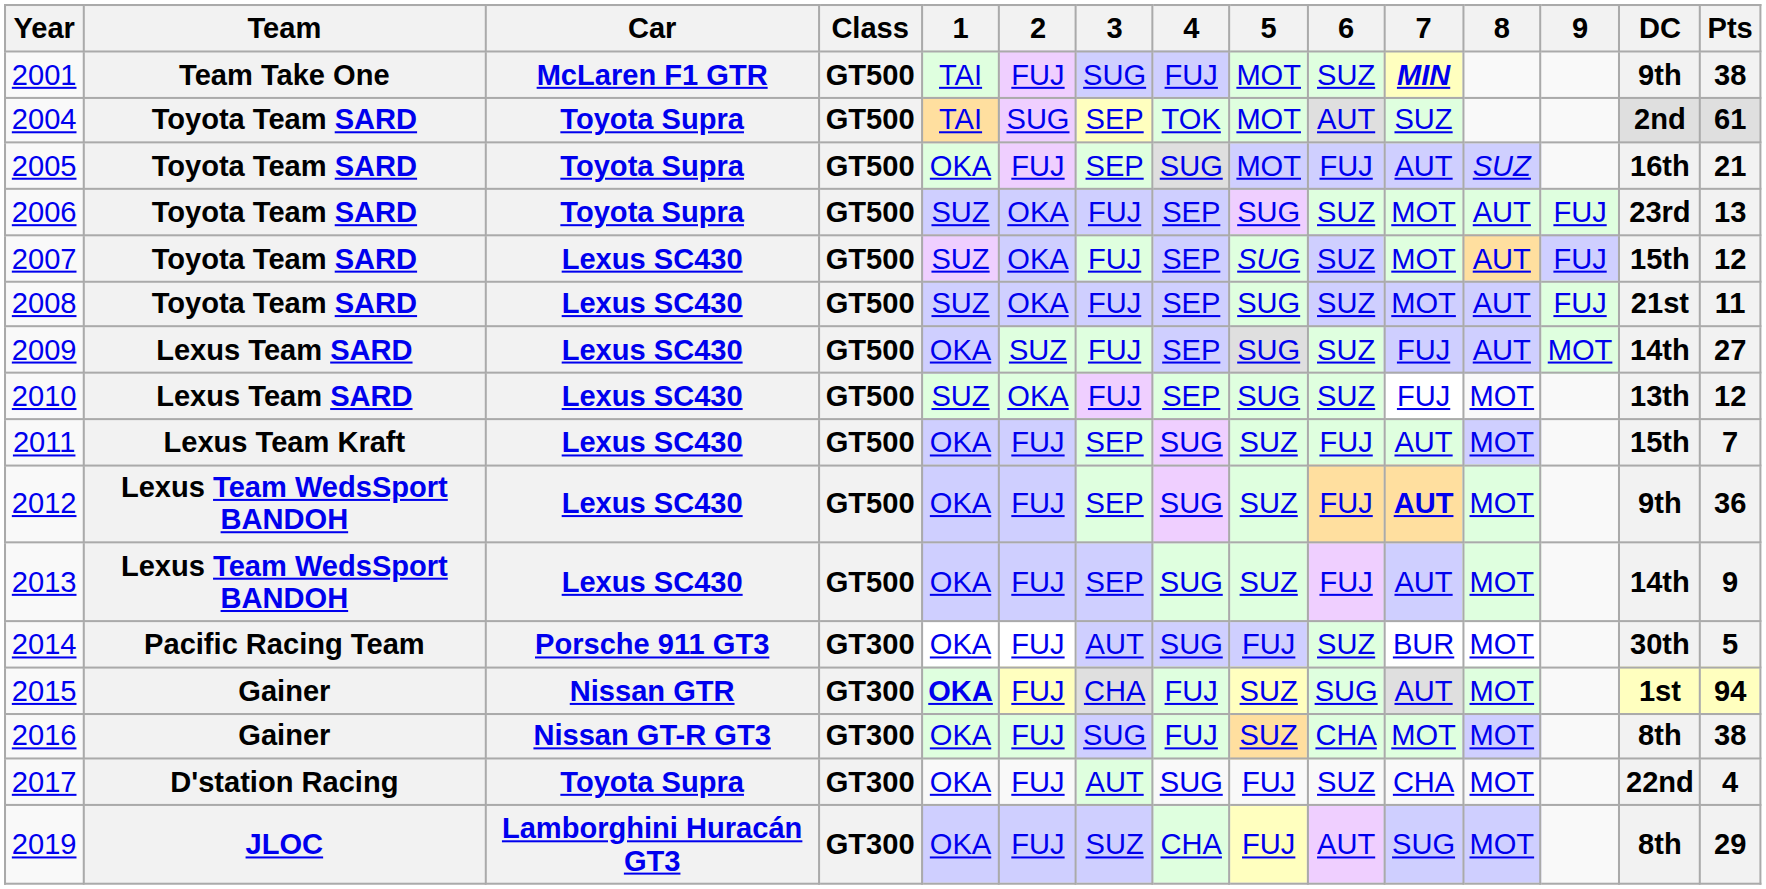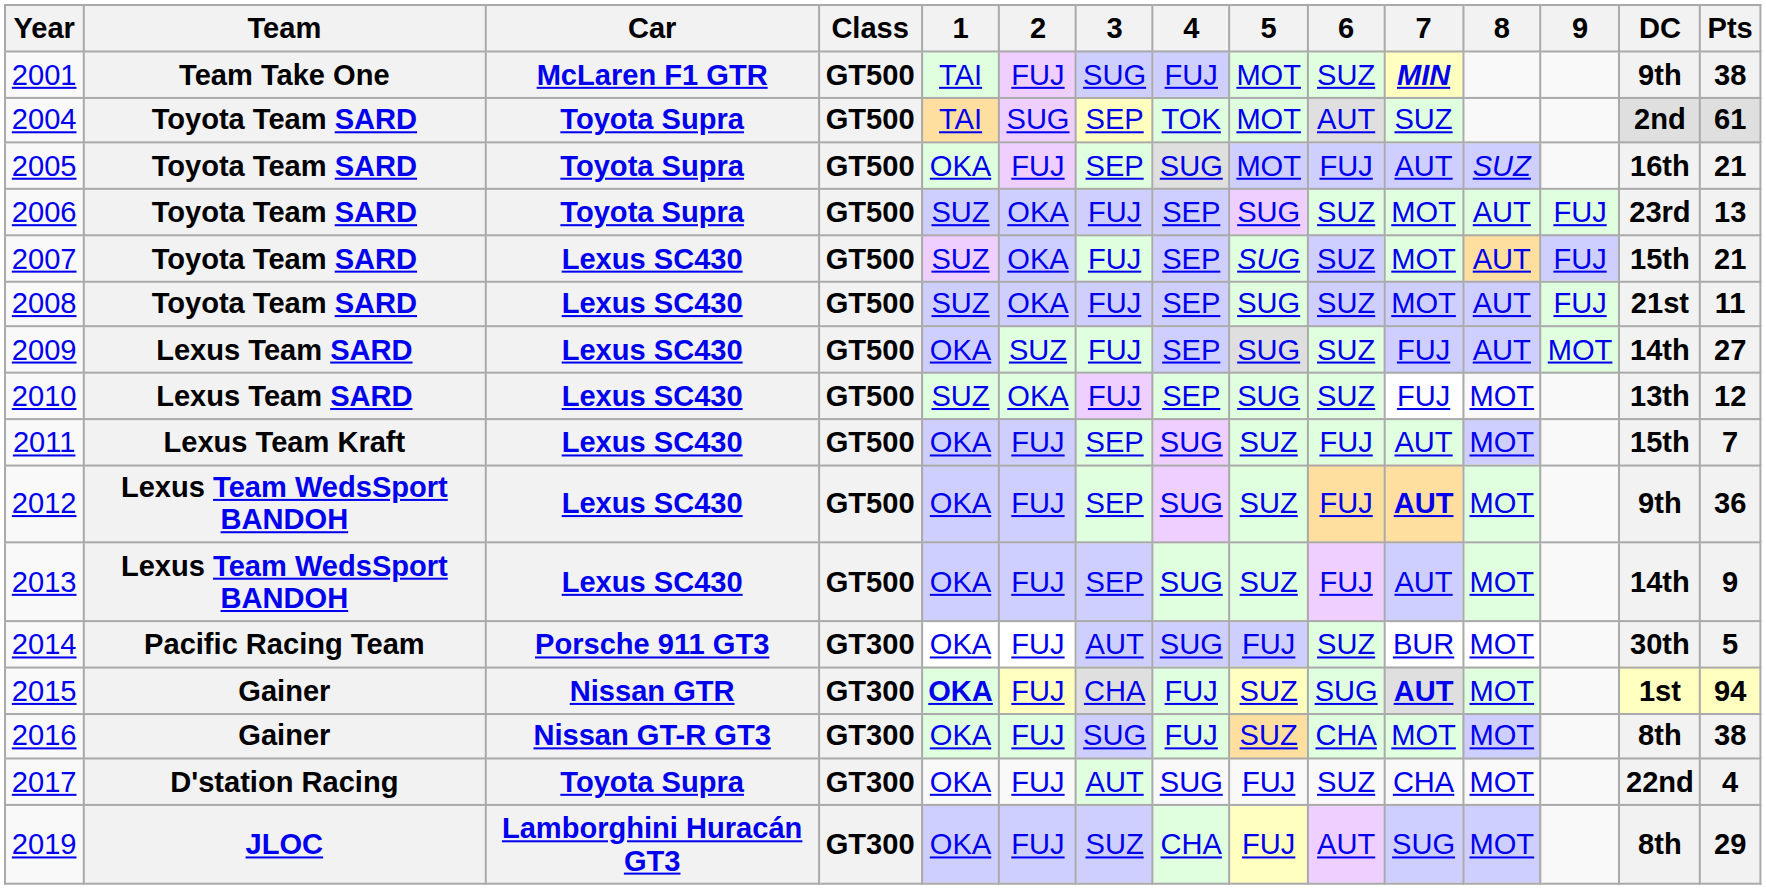2007 | Pts: 12 -> 21
2015 | 7: normal -> bold
